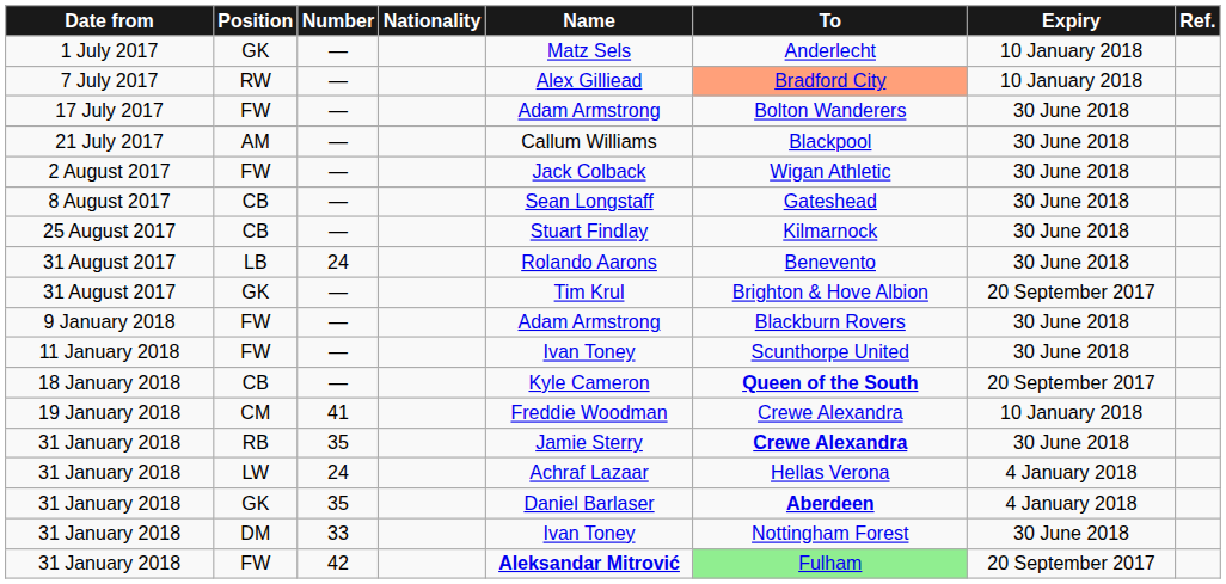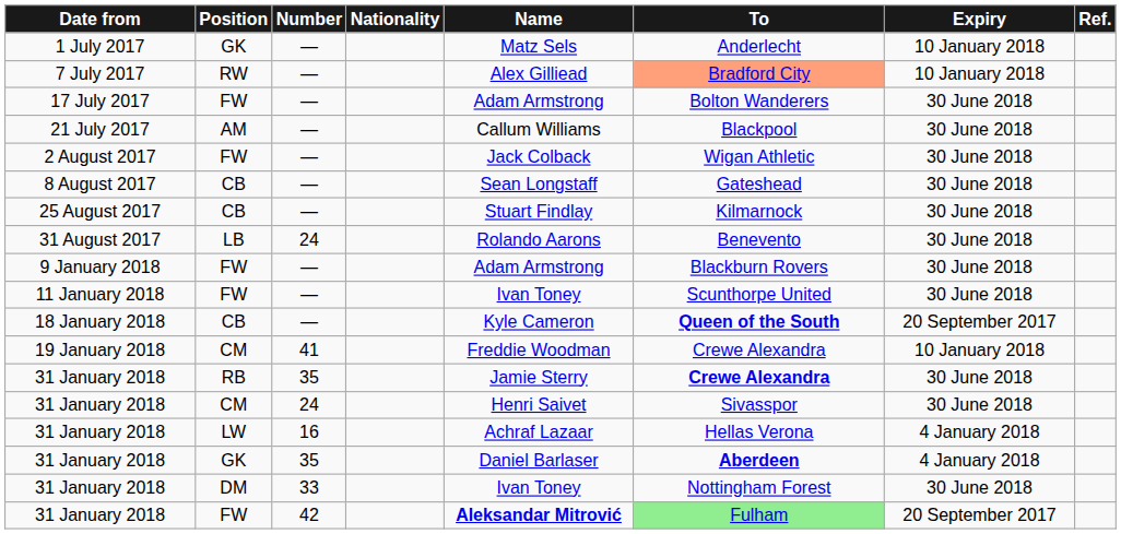- row: 31 August 2017 | GK | — | Tim Krul | Brighton & Hove Albion | 20 September 2017
+ row: 31 January 2018 | CM | 24 | Henri Saivet | Sivasspor | 30 June 2018
31 January 2018 / LW | Number: 24 -> 16
